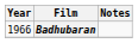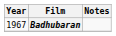Badhubaran | Year: 1966 -> 1967
